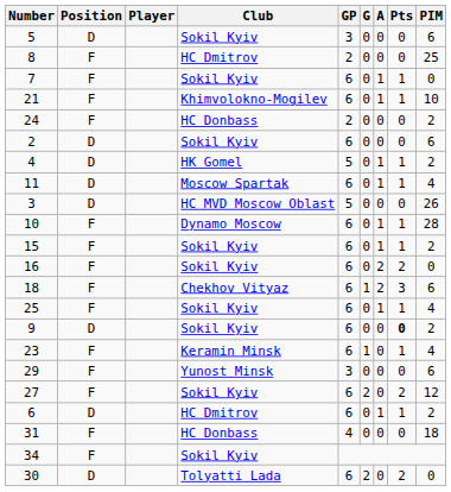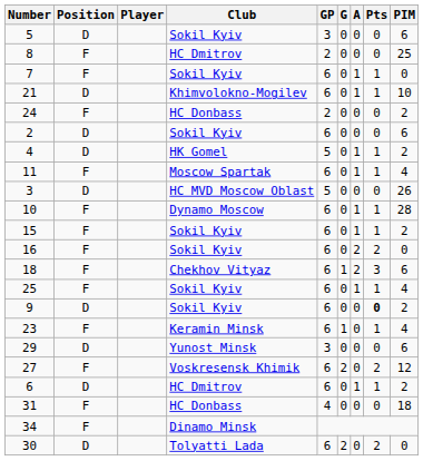21 | Position: F -> D
11 | Position: D -> F
29 | Position: F -> D
27 | Club: Sokil Kyiv -> Voskresensk Khimik
34 | Club: Sokil Kyiv -> Dinamo Minsk
